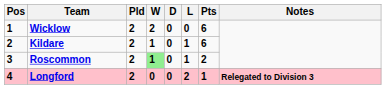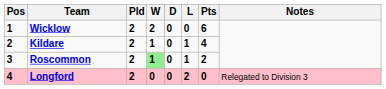Kildare | Pts: 6 -> 4
Longford | Pts: 1 -> 0
Longford | Notes: bold -> normal
